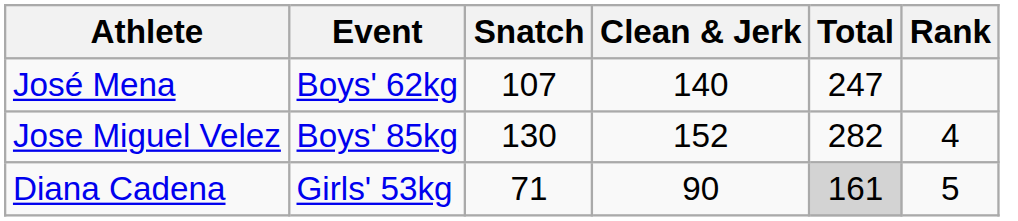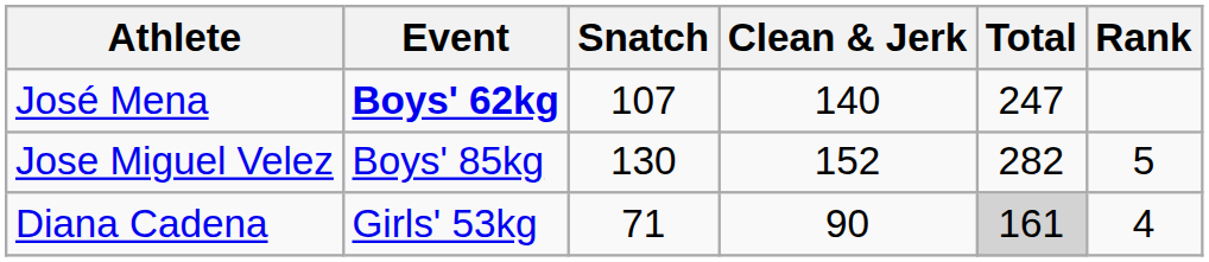José Mena | Event: normal -> bold
Jose Miguel Velez | Rank: 4 -> 5
Diana Cadena | Rank: 5 -> 4
